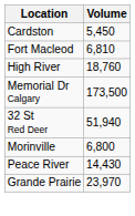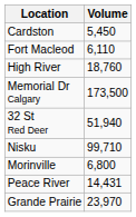Fort Macleod | Volume: 6,810 -> 6,110
+ row: Nisku | 99,710
Peace River | Volume: 14,430 -> 14,431
